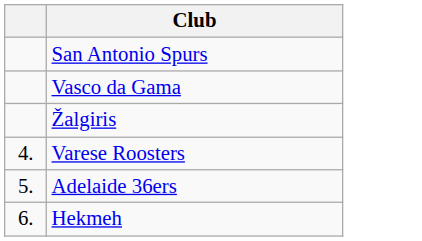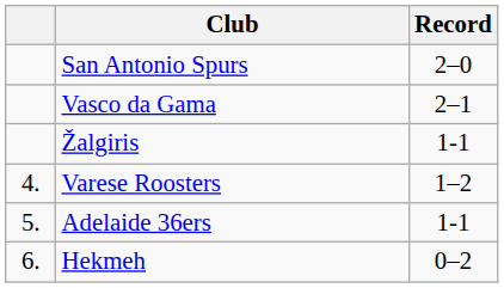+ column: Record | 2–0 | 2–1 | 1-1 | 1–2 | 1-1 | 0–2
